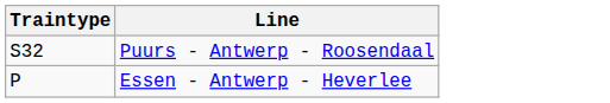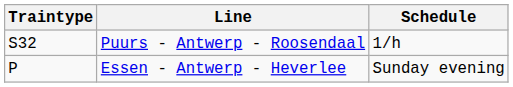+ column: Schedule | 1/h | Sunday evening
